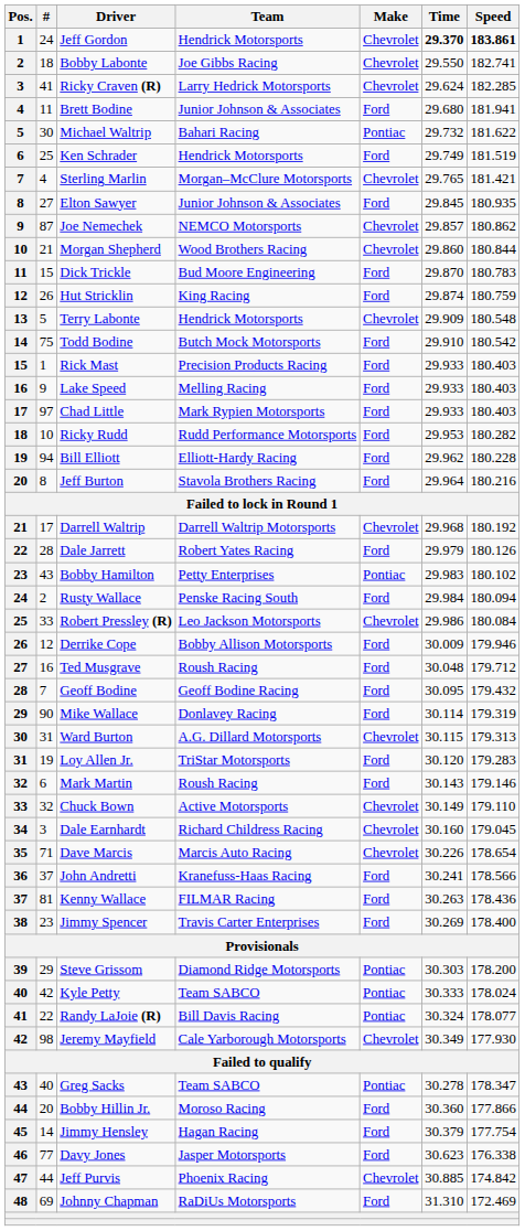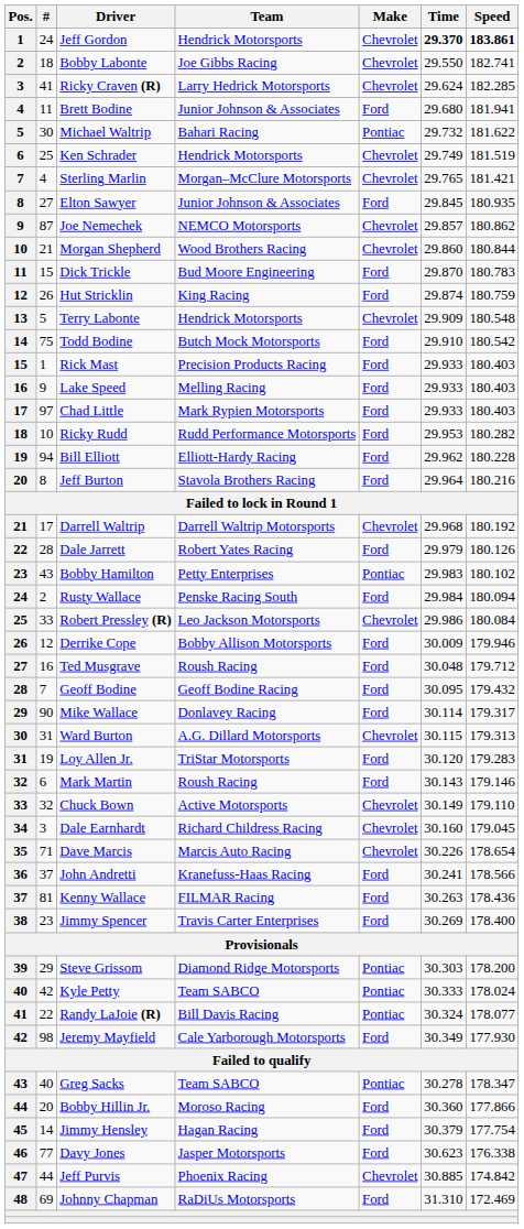Ken Schrader | Make: Ford -> Chevrolet
Mike Wallace | Speed: 179.319 -> 179.317
Jeremy Mayfield | Make: Chevrolet -> Ford
